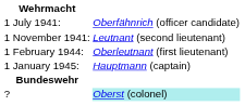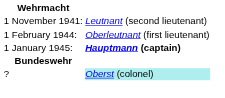- row: 1 July 1941: | Oberfähnrich (officer candidate)
1 January 1945: | column 2: normal -> bold
